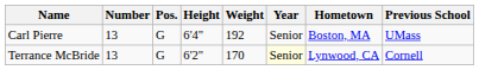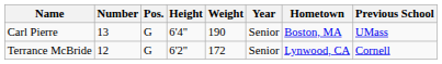Carl Pierre | Weight: 192 -> 190
Terrance McBride | Number: 13 -> 12
Terrance McBride | Weight: 170 -> 172
Terrance McBride | Year: lightyellow background -> no background
